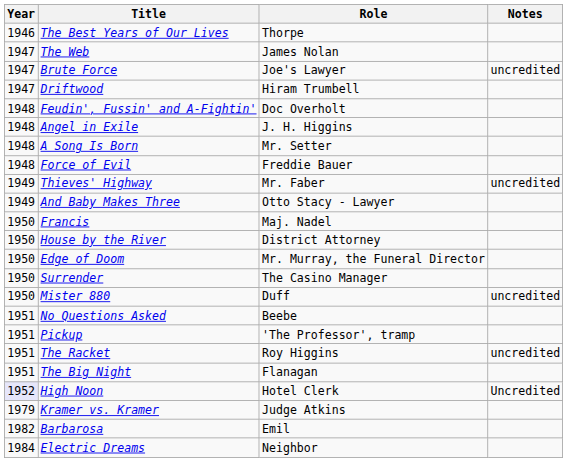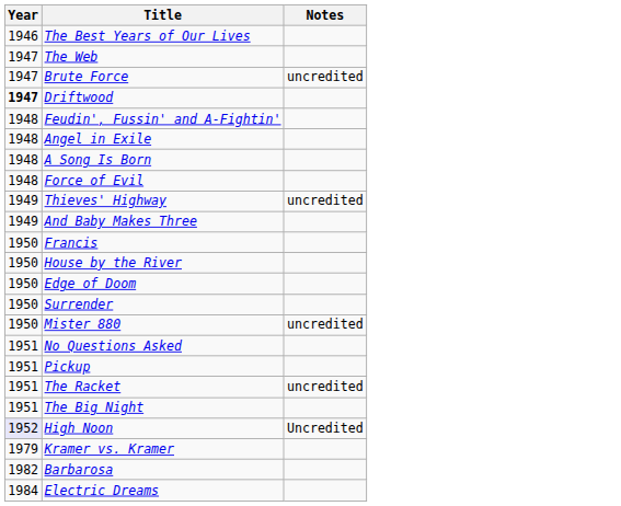- column: Role | Thorpe | James Nolan | Joe's Lawyer | Hiram Trumbell | Doc Overholt | J. H. Higgins | Mr. Setter | Freddie Bauer | Mr. Faber | Otto Stacy - Lawyer | Maj. Nadel | District Attorney | Mr. Murray, the Funeral Director | The Casino Manager | Duff | Beebe | 'The Professor', tramp | Roy Higgins | Flanagan | Hotel Clerk | Judge Atkins | Emil | Neighbor
Driftwood | Year: normal -> bold
